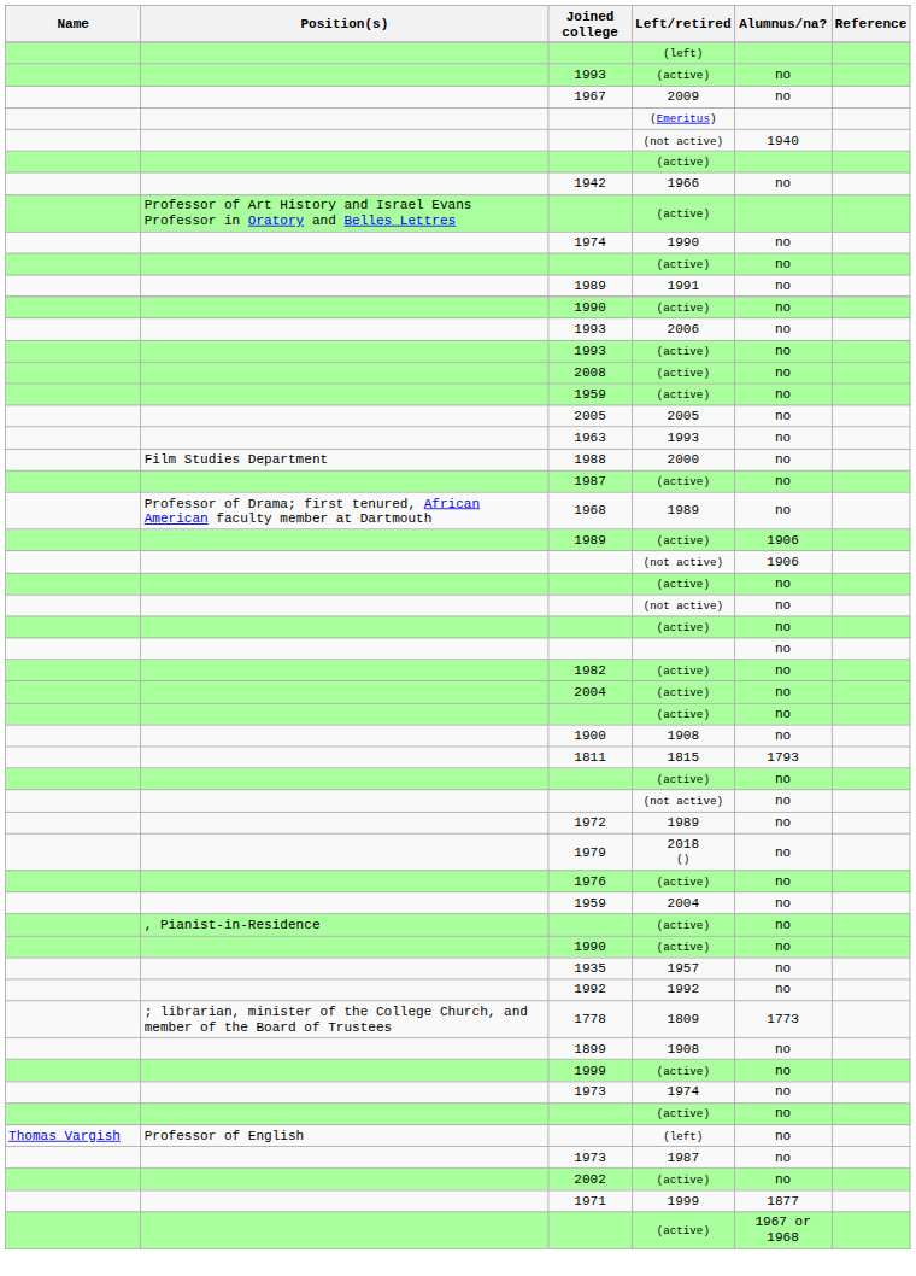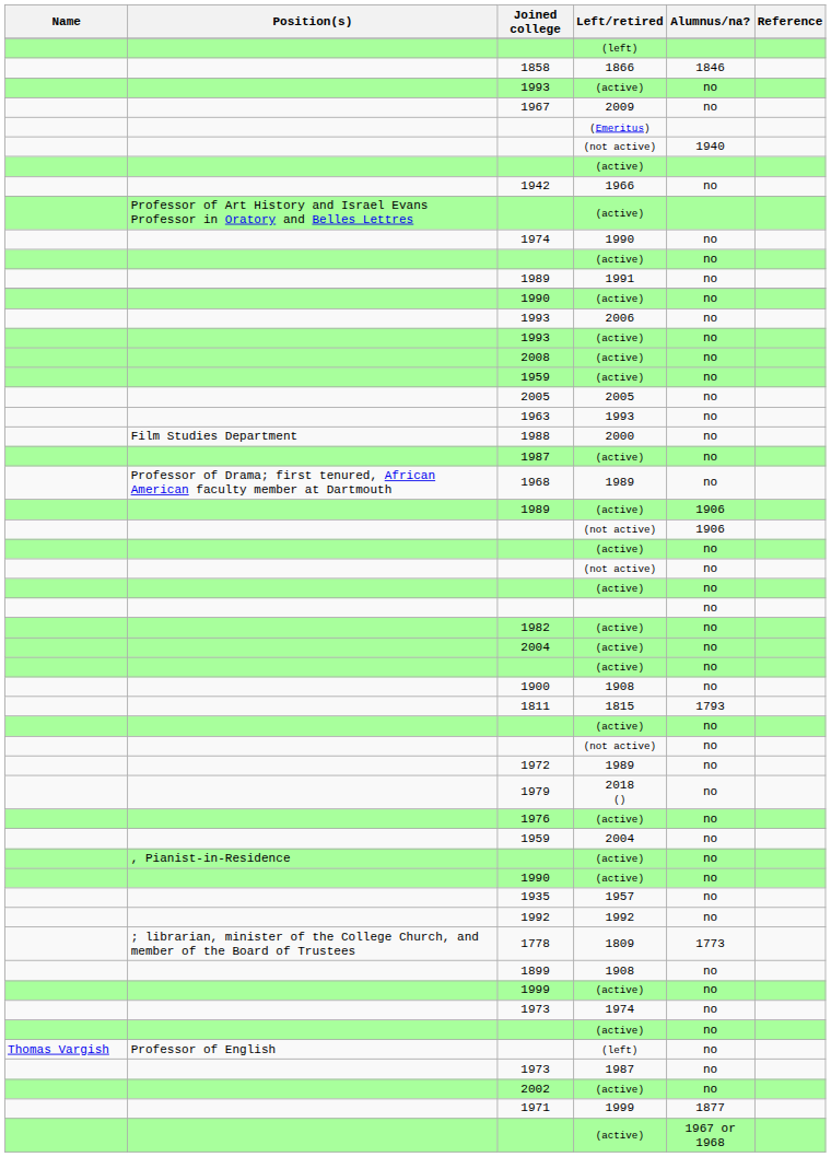+ row: 1858 | 1866 | 1846
